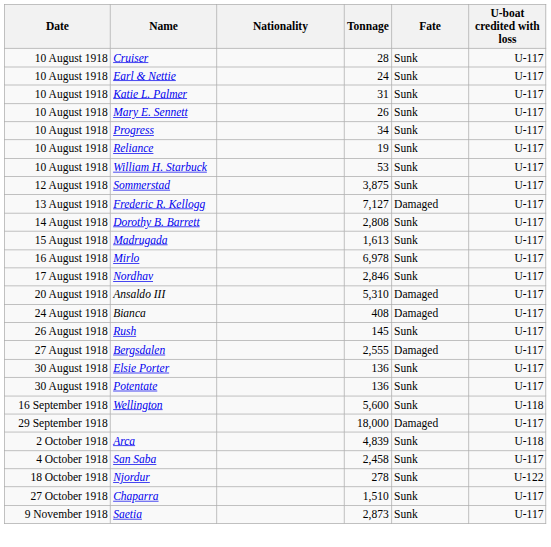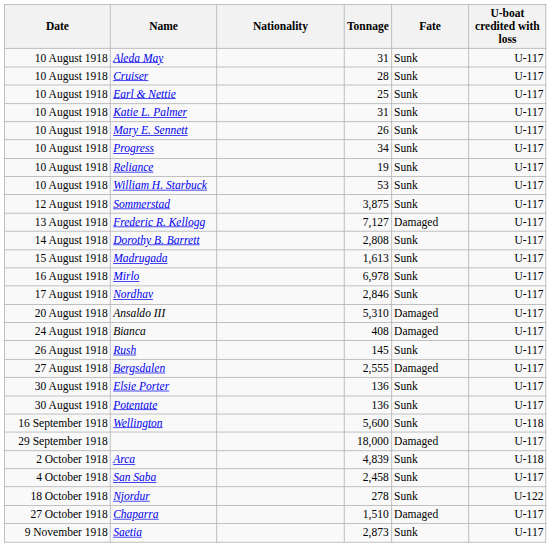+ row: 10 August 1918 | Aleda May | 31 | Sunk | U-117
Earl & Nettie | Tonnage: 24 -> 25
Chaparra | Fate: Sunk -> Damaged
